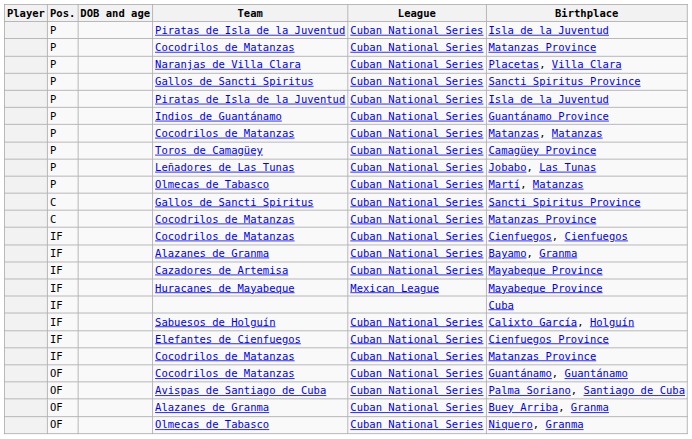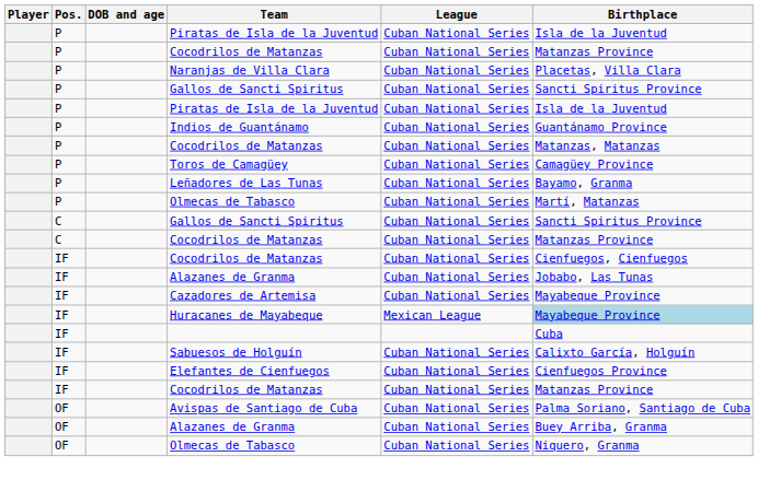Leñadores de Las Tunas | Birthplace: Jobabo, Las Tunas -> Bayamo, Granma
IF / Alazanes de Granma | Birthplace: Bayamo, Granma -> Jobabo, Las Tunas
Huracanes de Mayabeque | Birthplace: no background -> lightblue background
- row: OF | Cocodrilos de Matanzas | Cuban National Series | Guantánamo, Guantánamo
